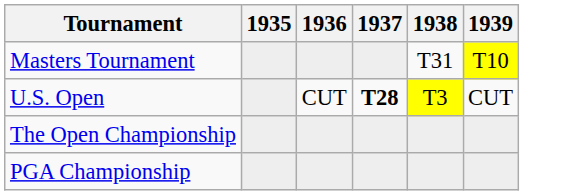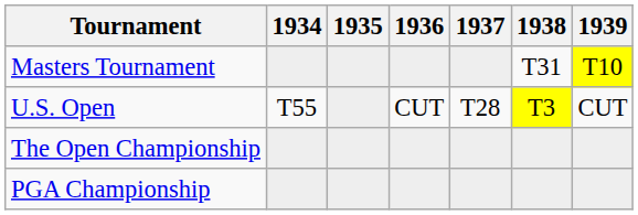+ column: 1934 | T55
U.S. Open | 1937: bold -> normal
